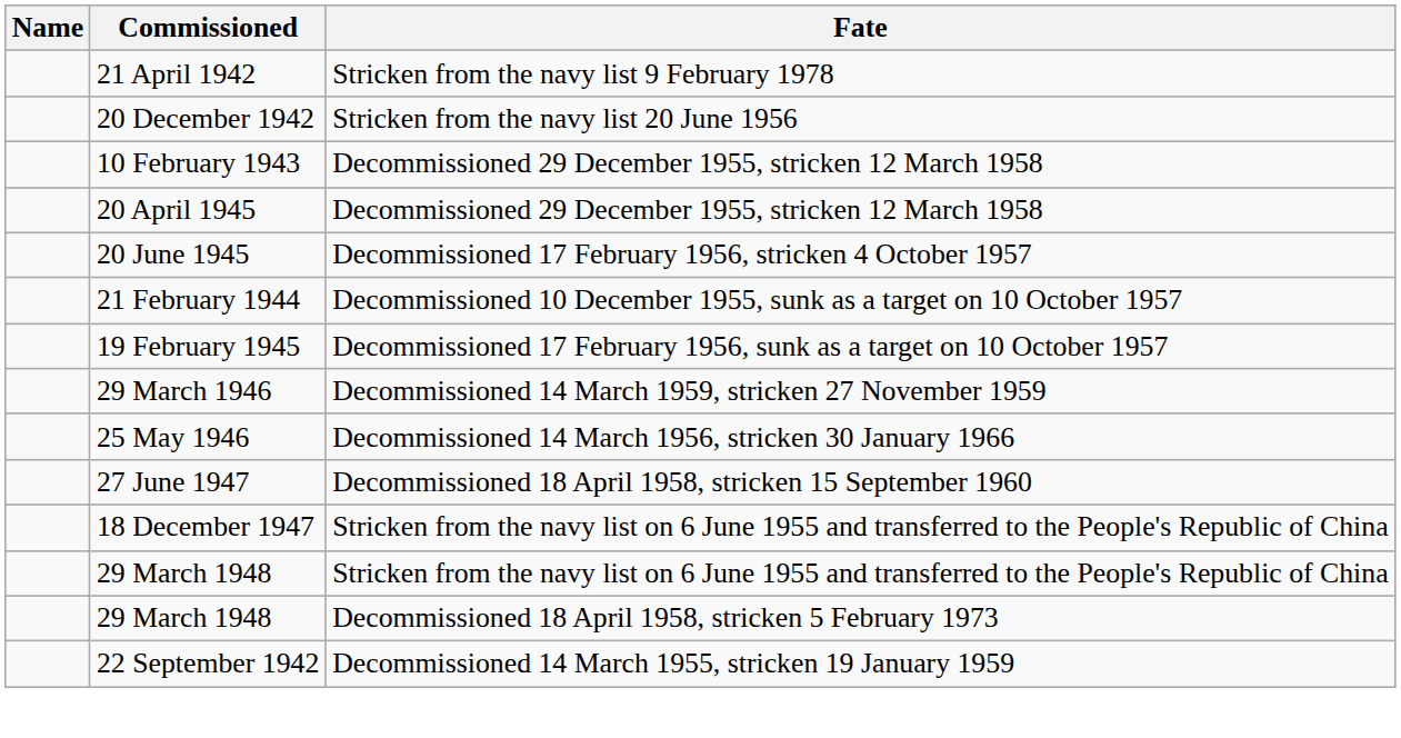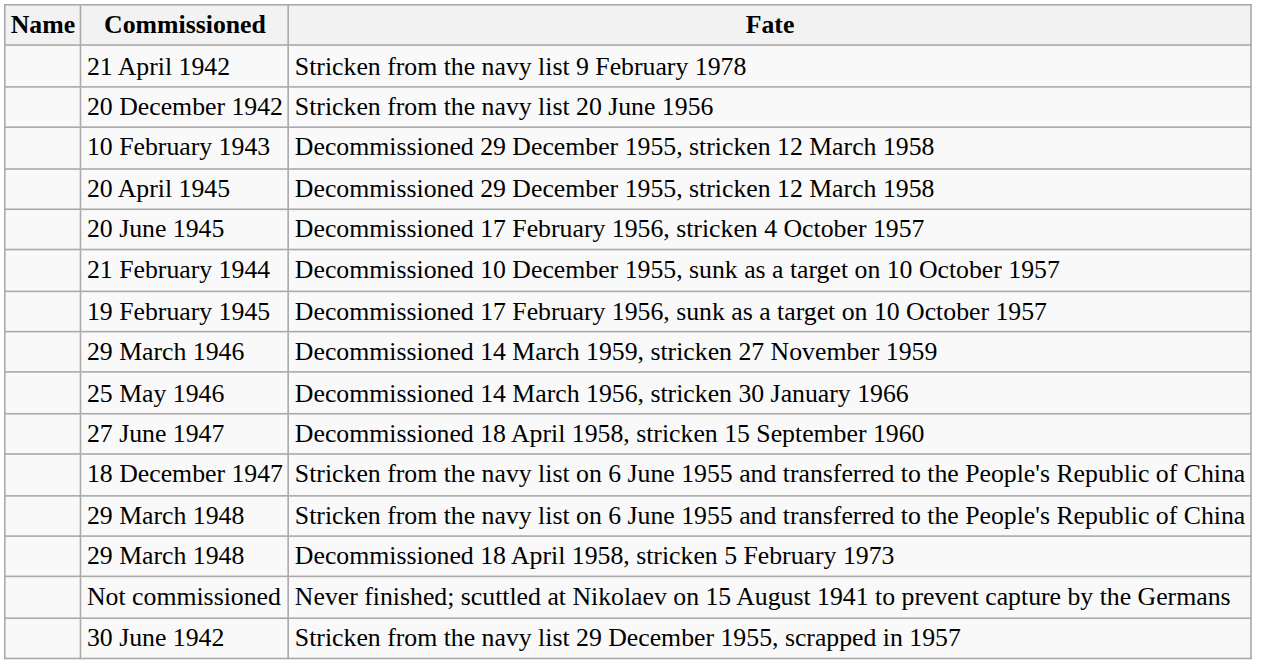+ row: Not commissioned | Never finished; scuttled at Nikolaev on 15 August 1941 to prevent capture by the Germans
+ row: 30 June 1942 | Stricken from the navy list 29 December 1955, scrapped in 1957
- row: 22 September 1942 | Decommissioned 14 March 1955, stricken 19 January 1959
